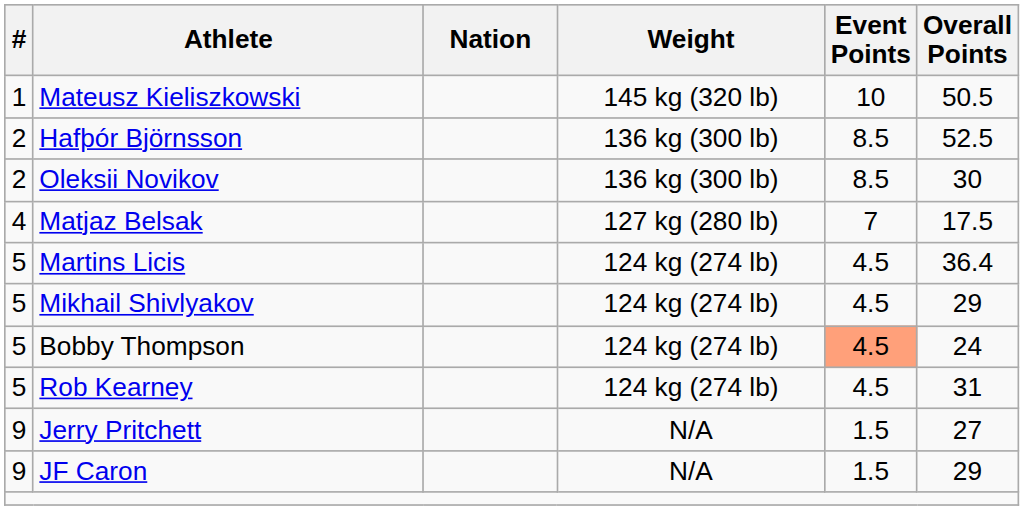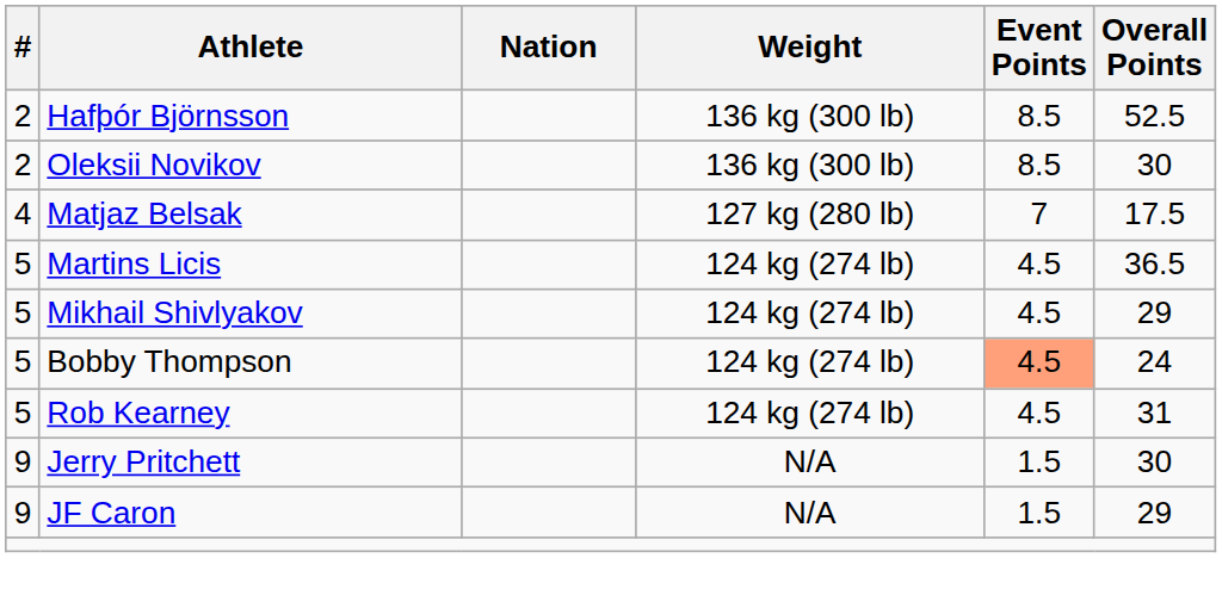- row: 1 | Mateusz Kieliszkowski | 145 kg (320 lb) | 10 | 50.5
Martins Licis | Overall Points: 36.4 -> 36.5
Jerry Pritchett | Overall Points: 27 -> 30
